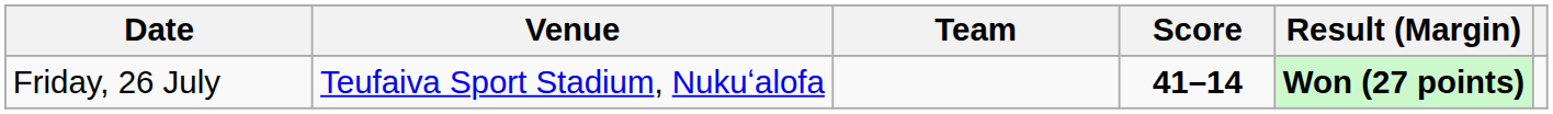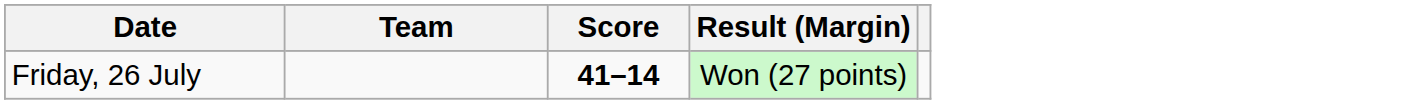- column: Venue | Teufaiva Sport Stadium, Nukuʻalofa
Friday, 26 July | Result (Margin): bold -> normal
